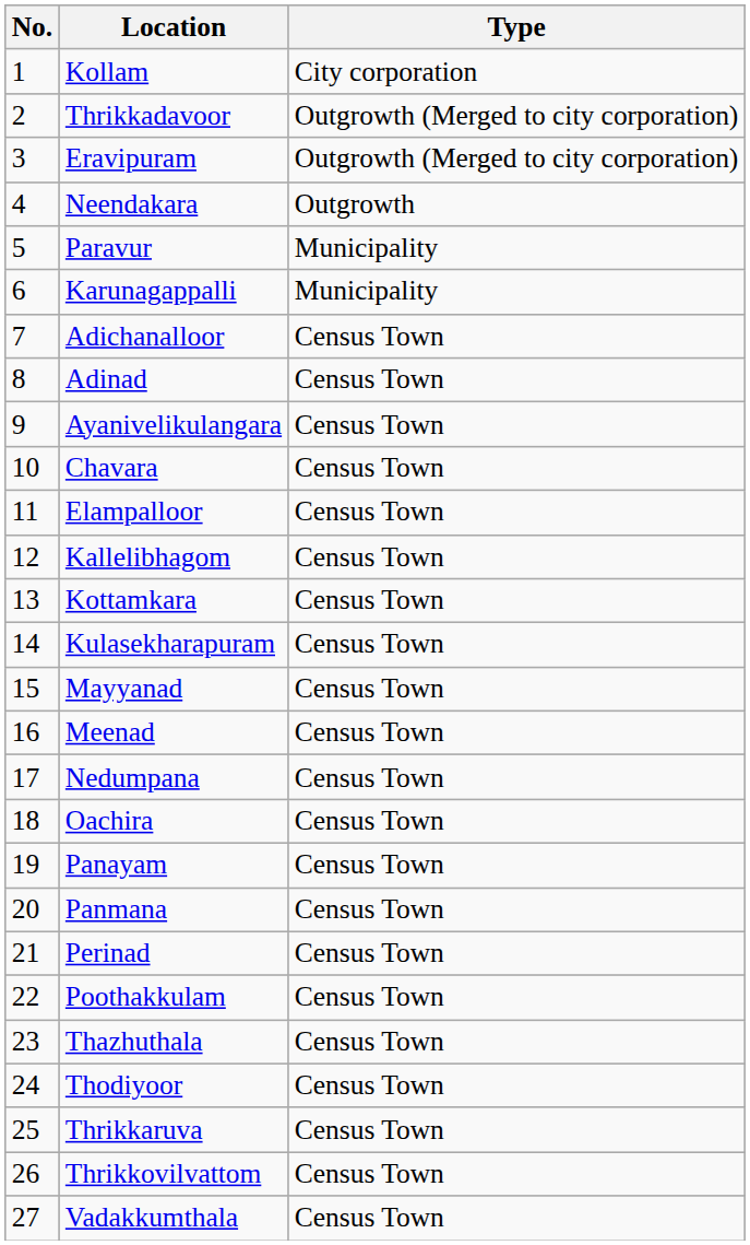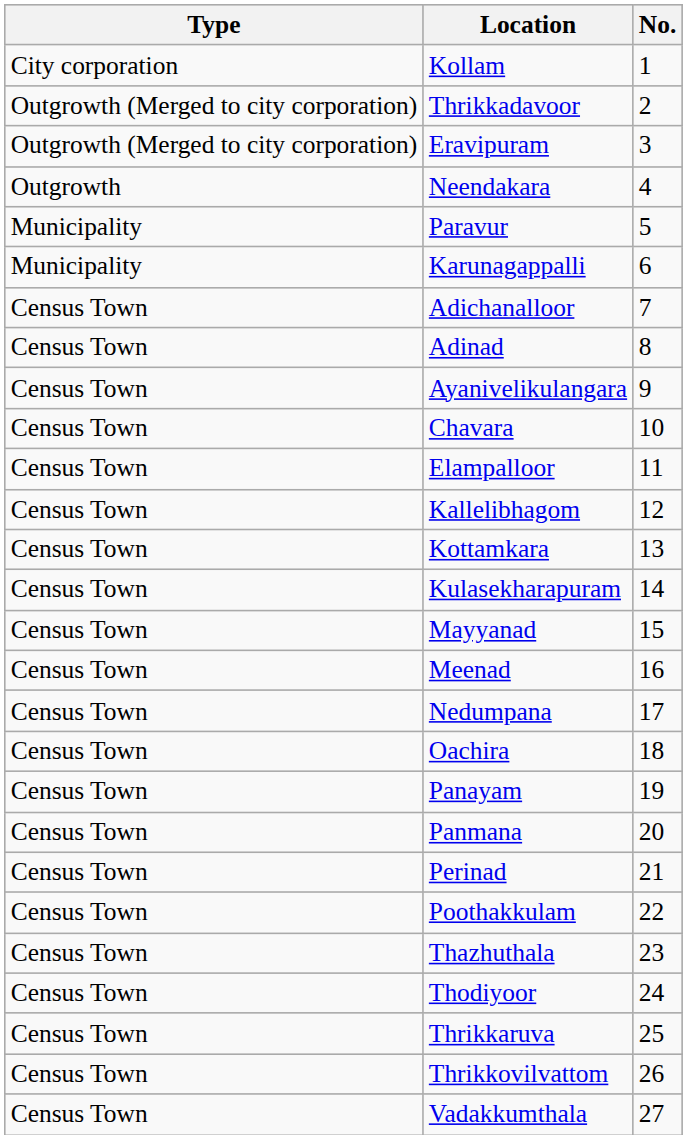columns swapped: No. <-> Type
